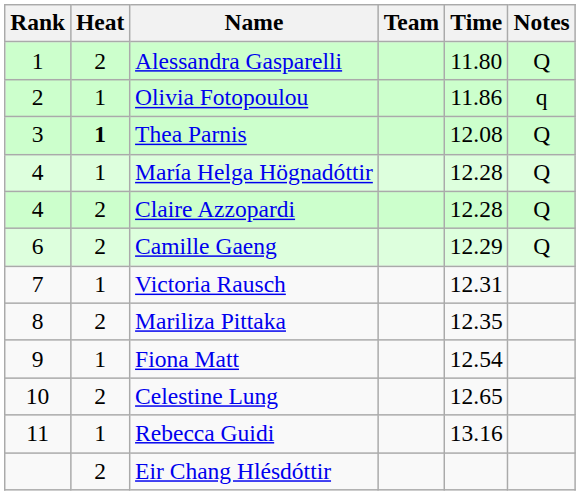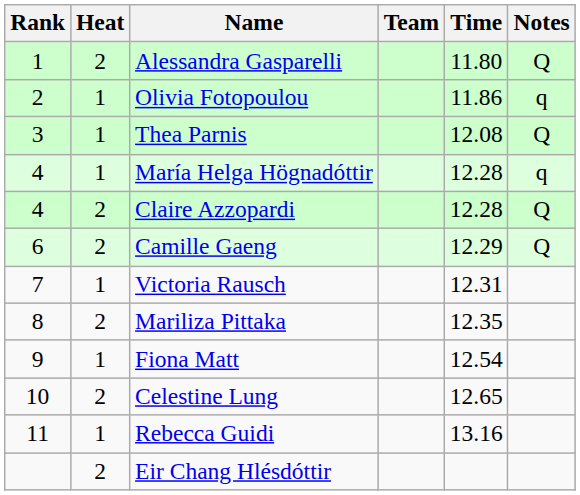Thea Parnis | Heat: bold -> normal
María Helga Högnadóttir | Notes: Q -> q
